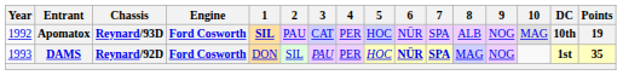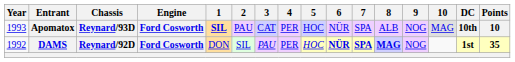Apomatox | Year: 1992 -> 1993
Apomatox | Points: 19 -> 10
DAMS | Year: 1993 -> 1992
DAMS | 8: normal -> bold
